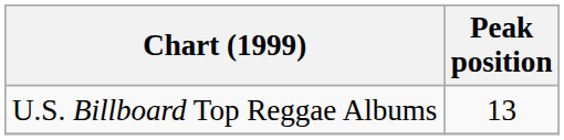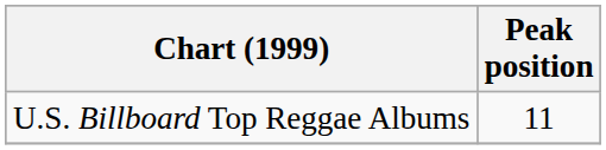U.S. Billboard Top Reggae Albums | Peak position: 13 -> 11
